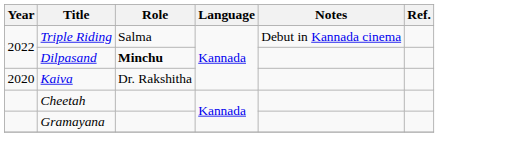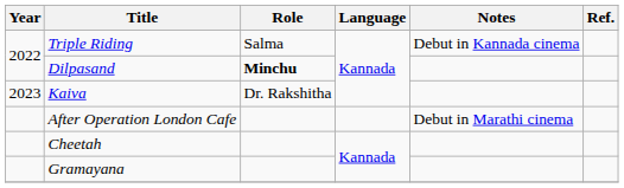Kaiva | Year: 2020 -> 2023
+ row: After Operation London Cafe | Debut in Marathi cinema
